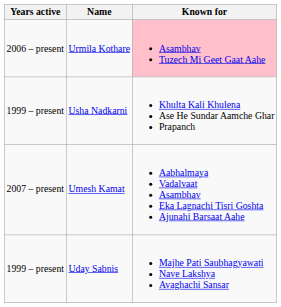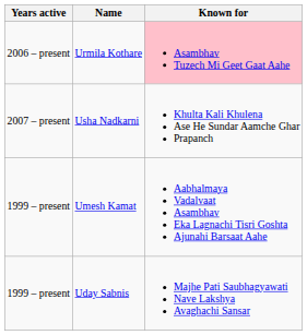Usha Nadkarni | Years active: 1999 – present -> 2007 – present
Umesh Kamat | Years active: 2007 – present -> 1999 – present
